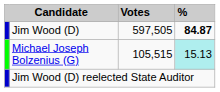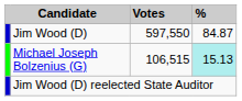Jim Wood (D) | Votes: 597,505 -> 597,550
Jim Wood (D) | %: bold -> normal
Michael Joseph Bolzenius (G) | Votes: 105,515 -> 106,515
